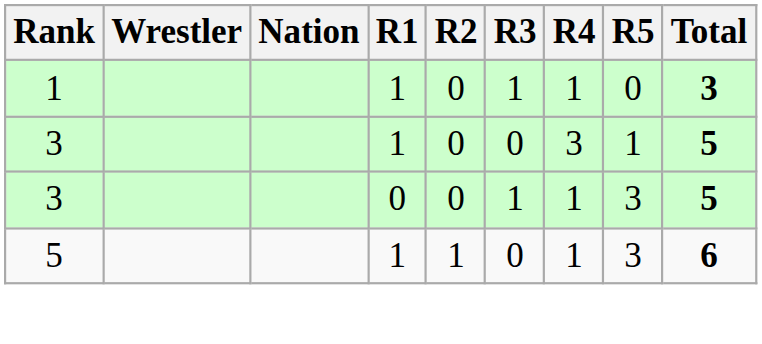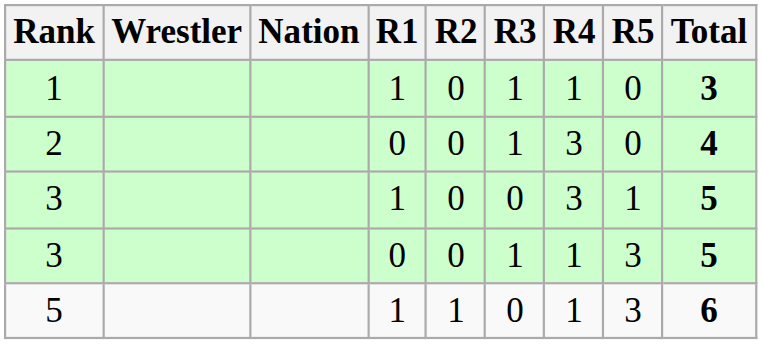+ row: 2 | 0 | 0 | 1 | 3 | 0 | 4
